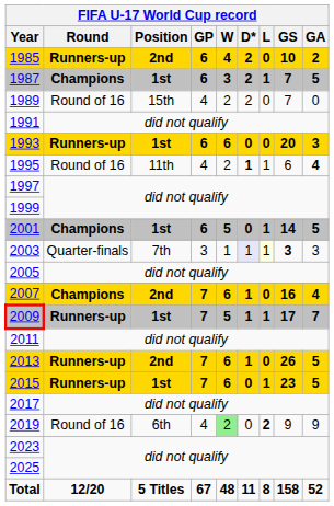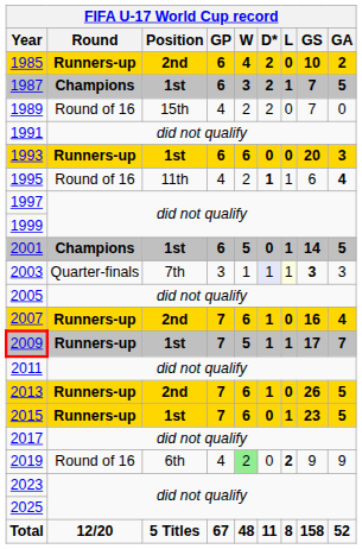2007 | Round: Champions -> Runners-up
